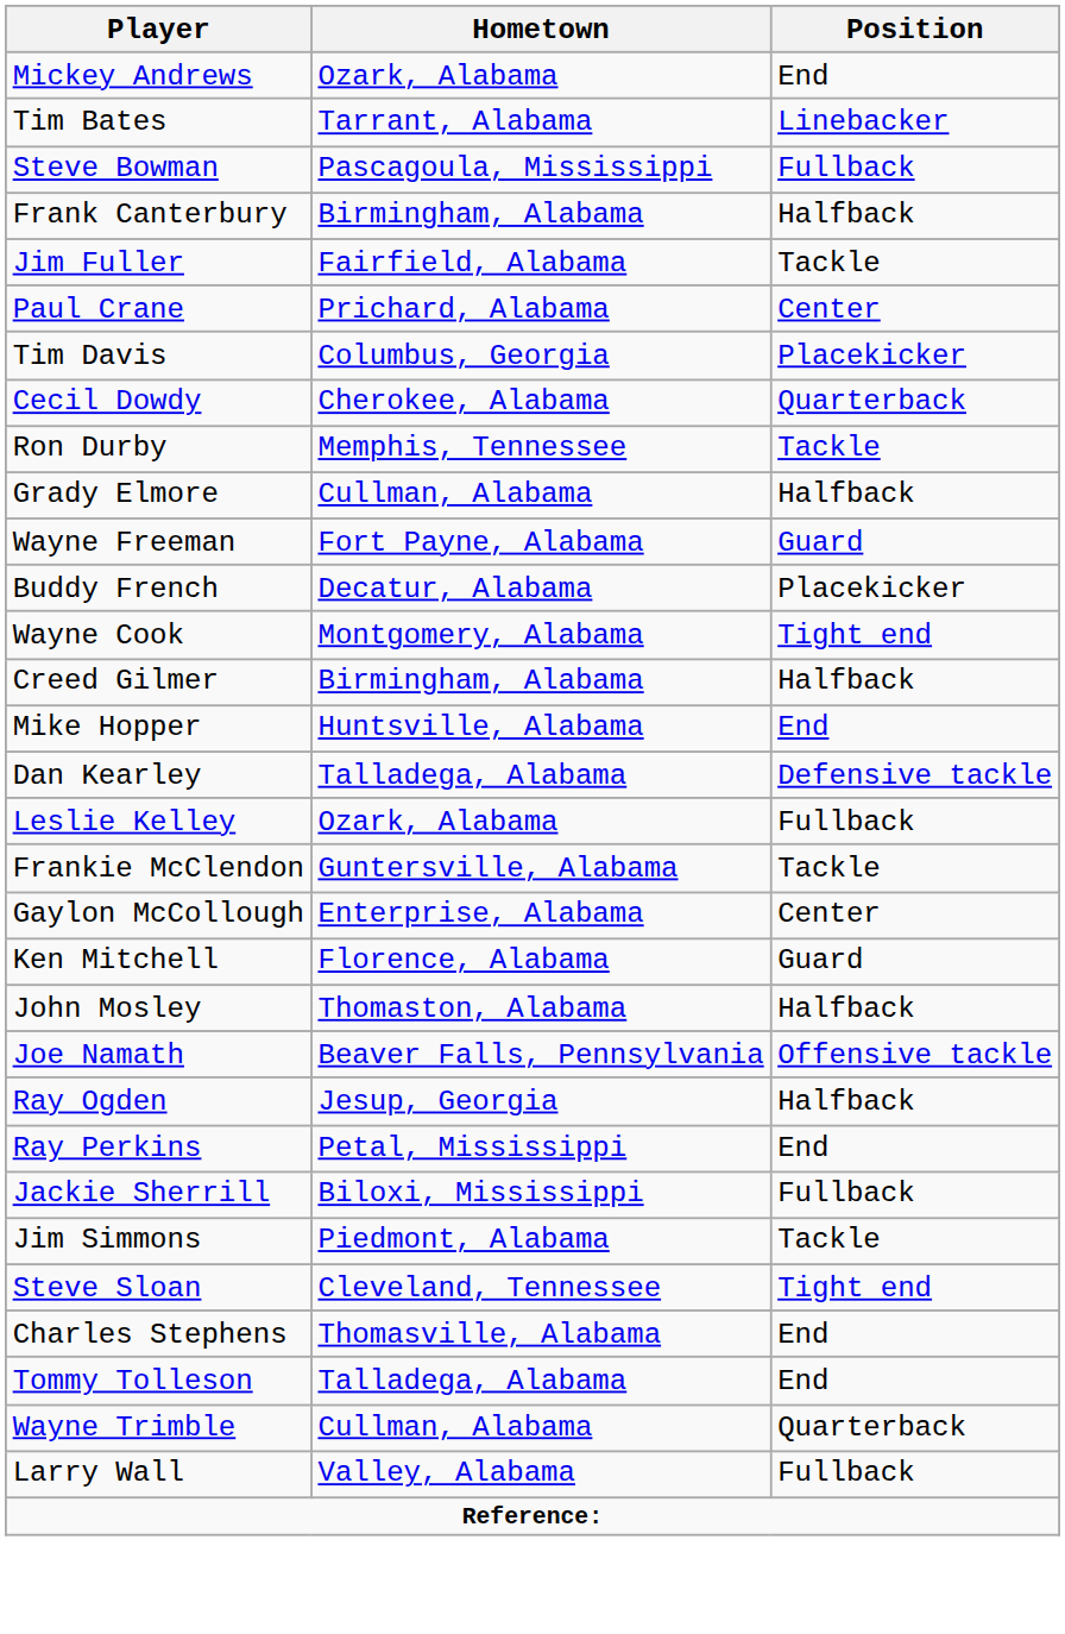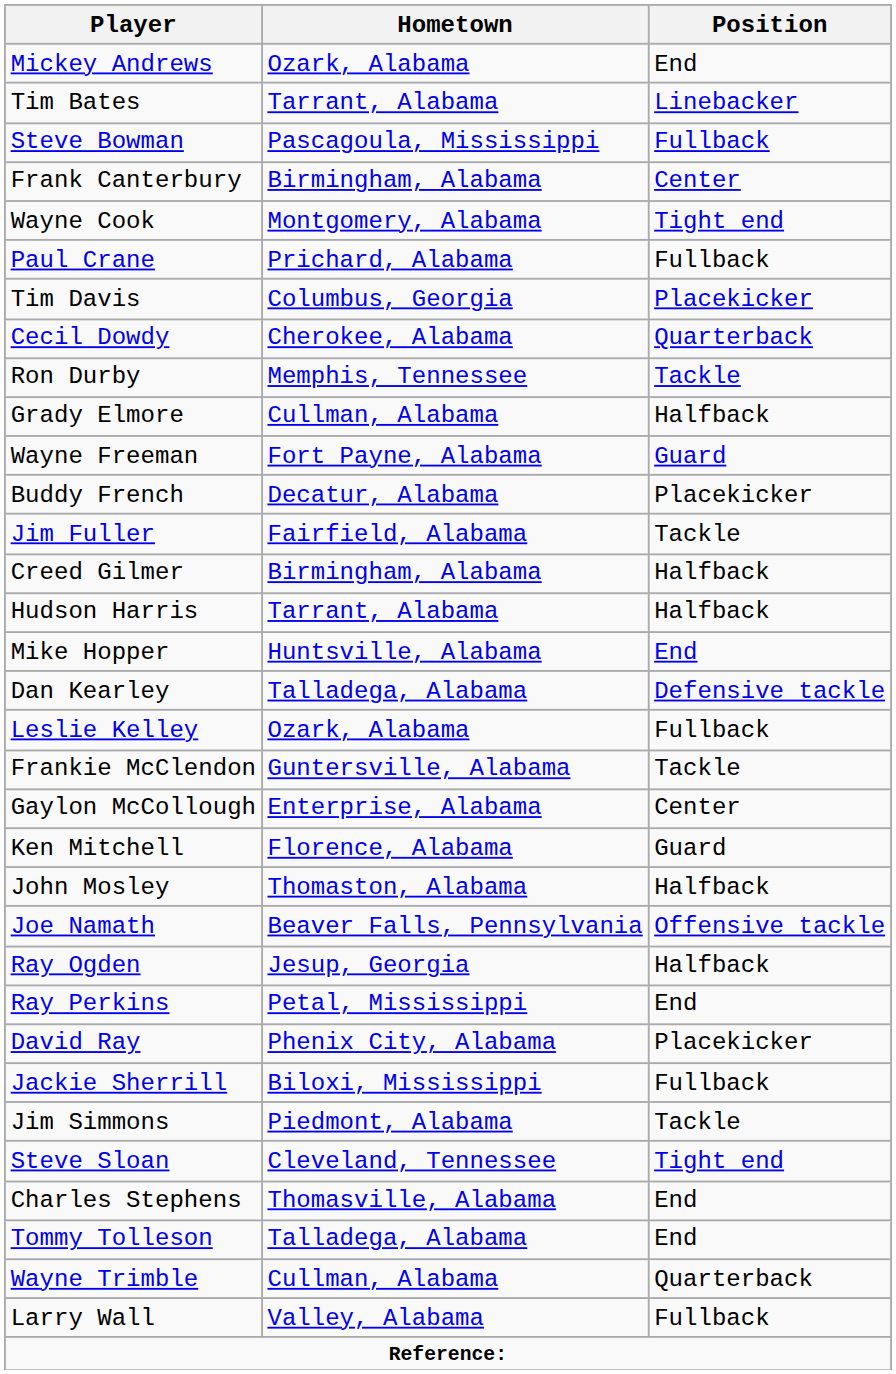Frank Canterbury | Position: Halfback -> Center
rows swapped: Wayne Cook <-> Jim Fuller
Paul Crane | Position: Center -> Fullback
+ row: Hudson Harris | Tarrant, Alabama | Halfback
+ row: David Ray | Phenix City, Alabama | Placekicker
